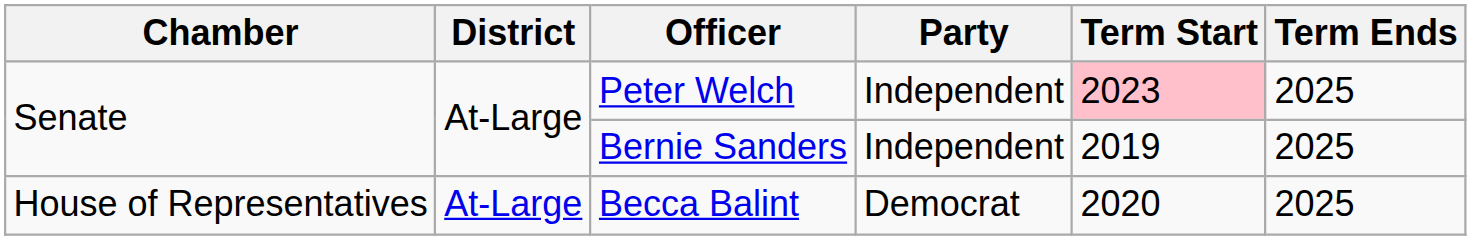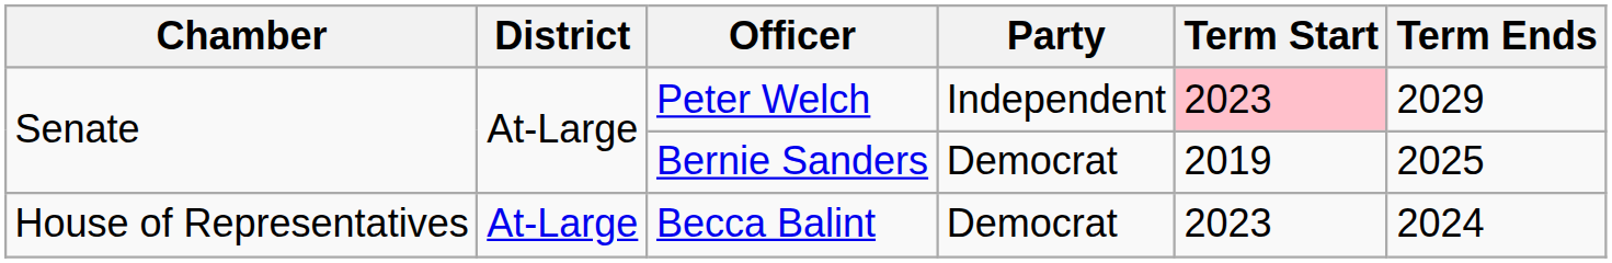Peter Welch | Term Ends: 2025 -> 2029
Bernie Sanders | Party: Independent -> Democrat
Becca Balint | Term Start: 2020 -> 2023
Becca Balint | Term Ends: 2025 -> 2024
